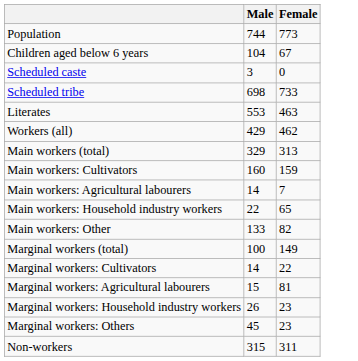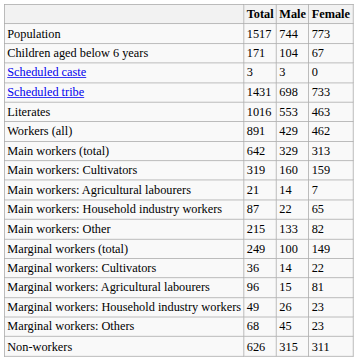+ column: Total | 1517 | 171 | 3 | 1431 | 1016 | 891 | 642 | 319 | 21 | 87 | 215 | 249 | 36 | 96 | 49 | 68 | 626
